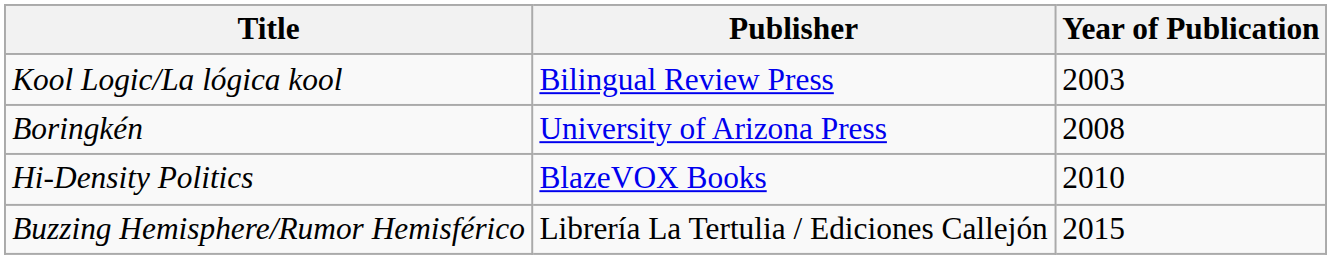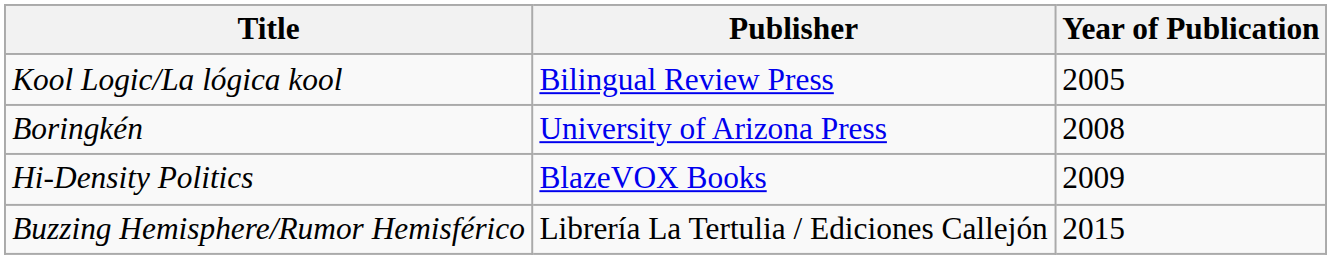Kool Logic/La lógica kool | Year of Publication: 2003 -> 2005
Hi-Density Politics | Year of Publication: 2010 -> 2009
